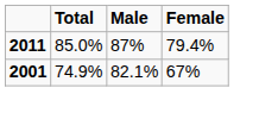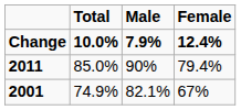+ row: Change | 10.0% | 7.9% | 12.4%
2011 | Male: 87% -> 90%
